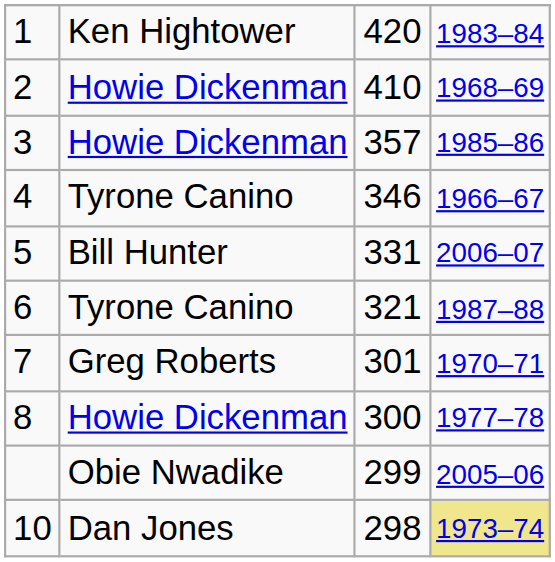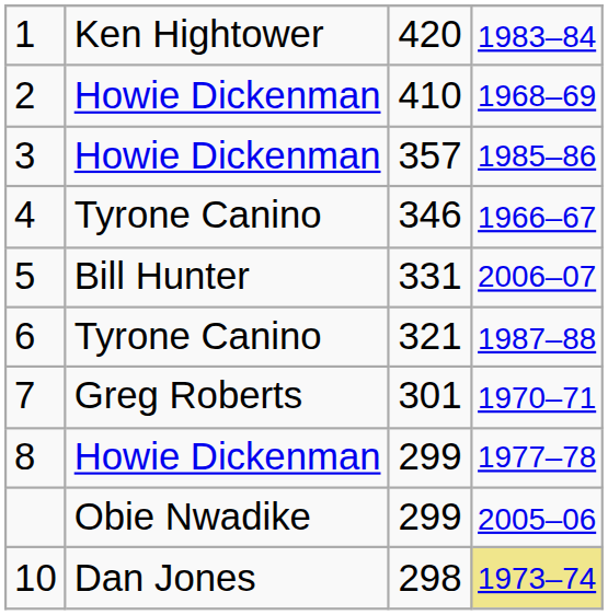8 | column 3: 300 -> 299
